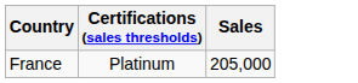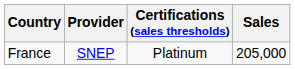+ column: Provider | SNEP
